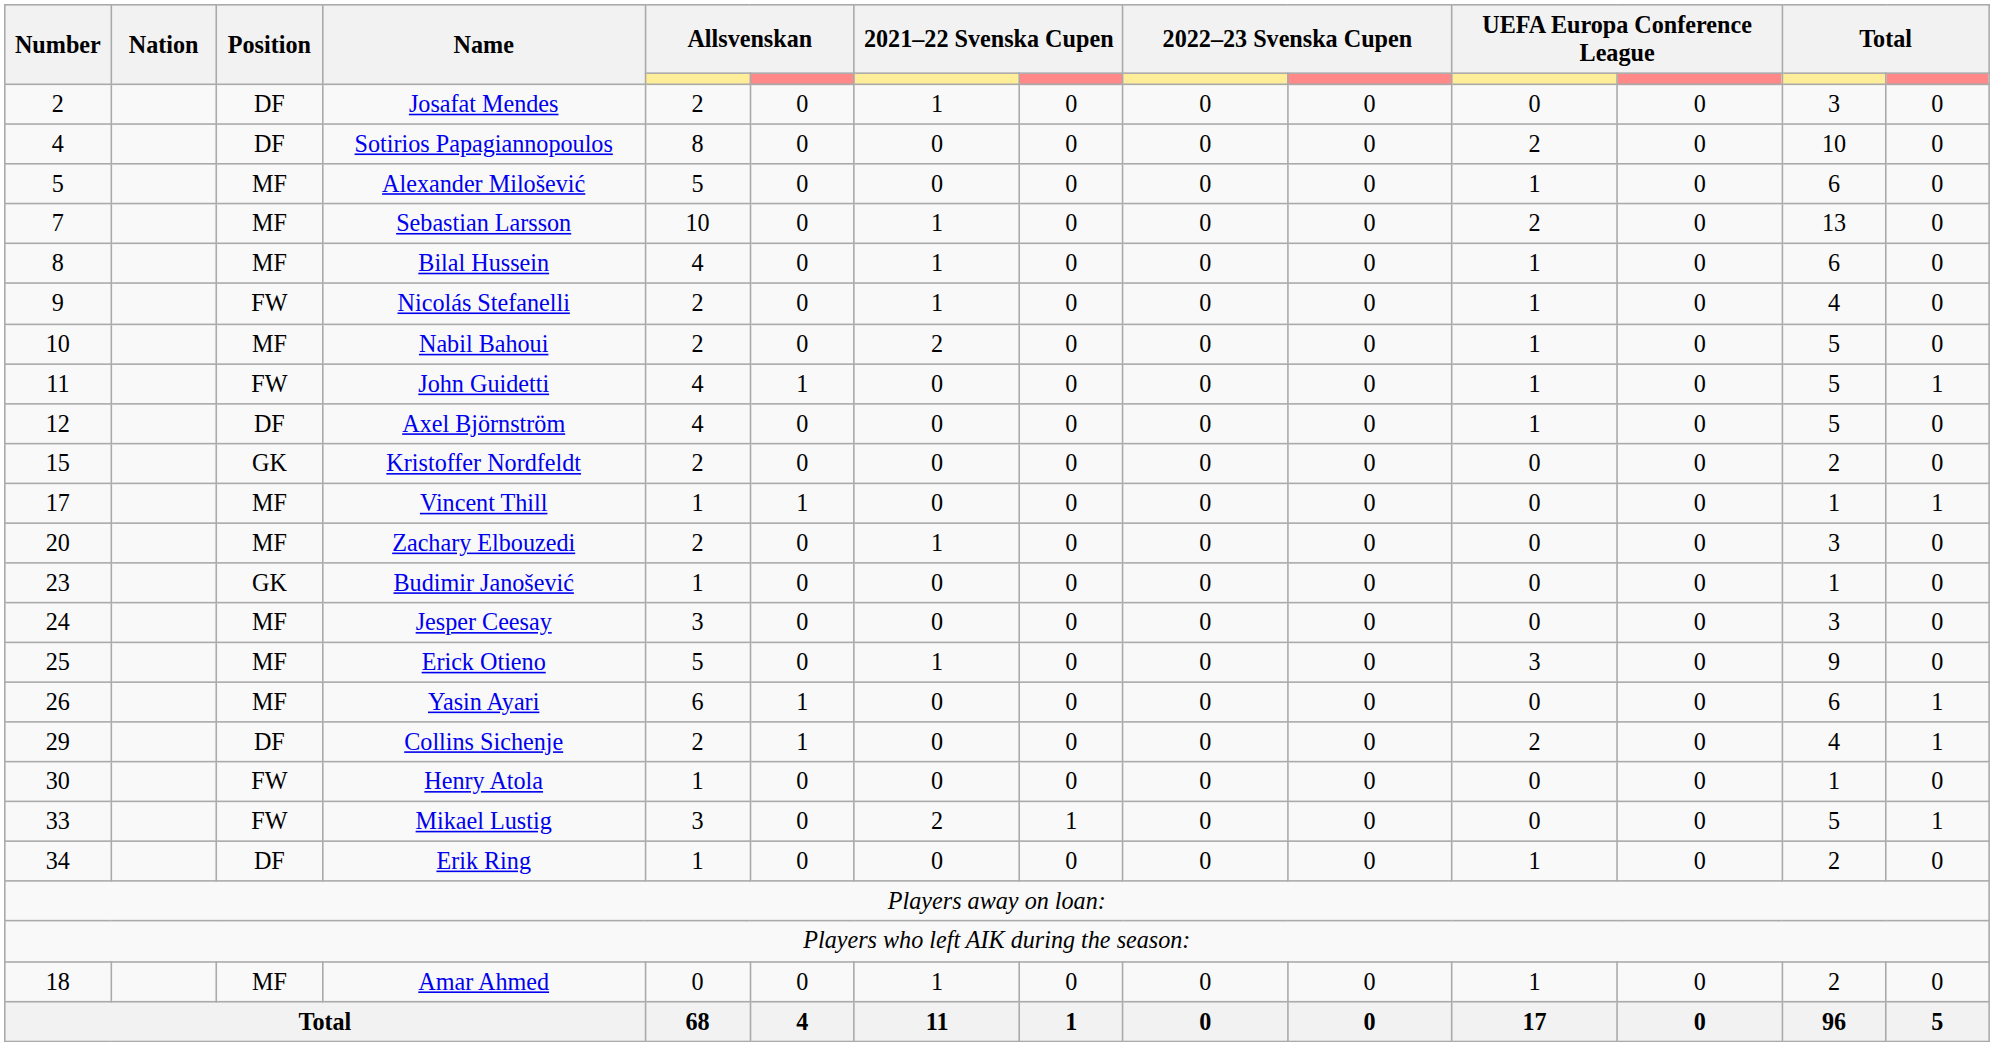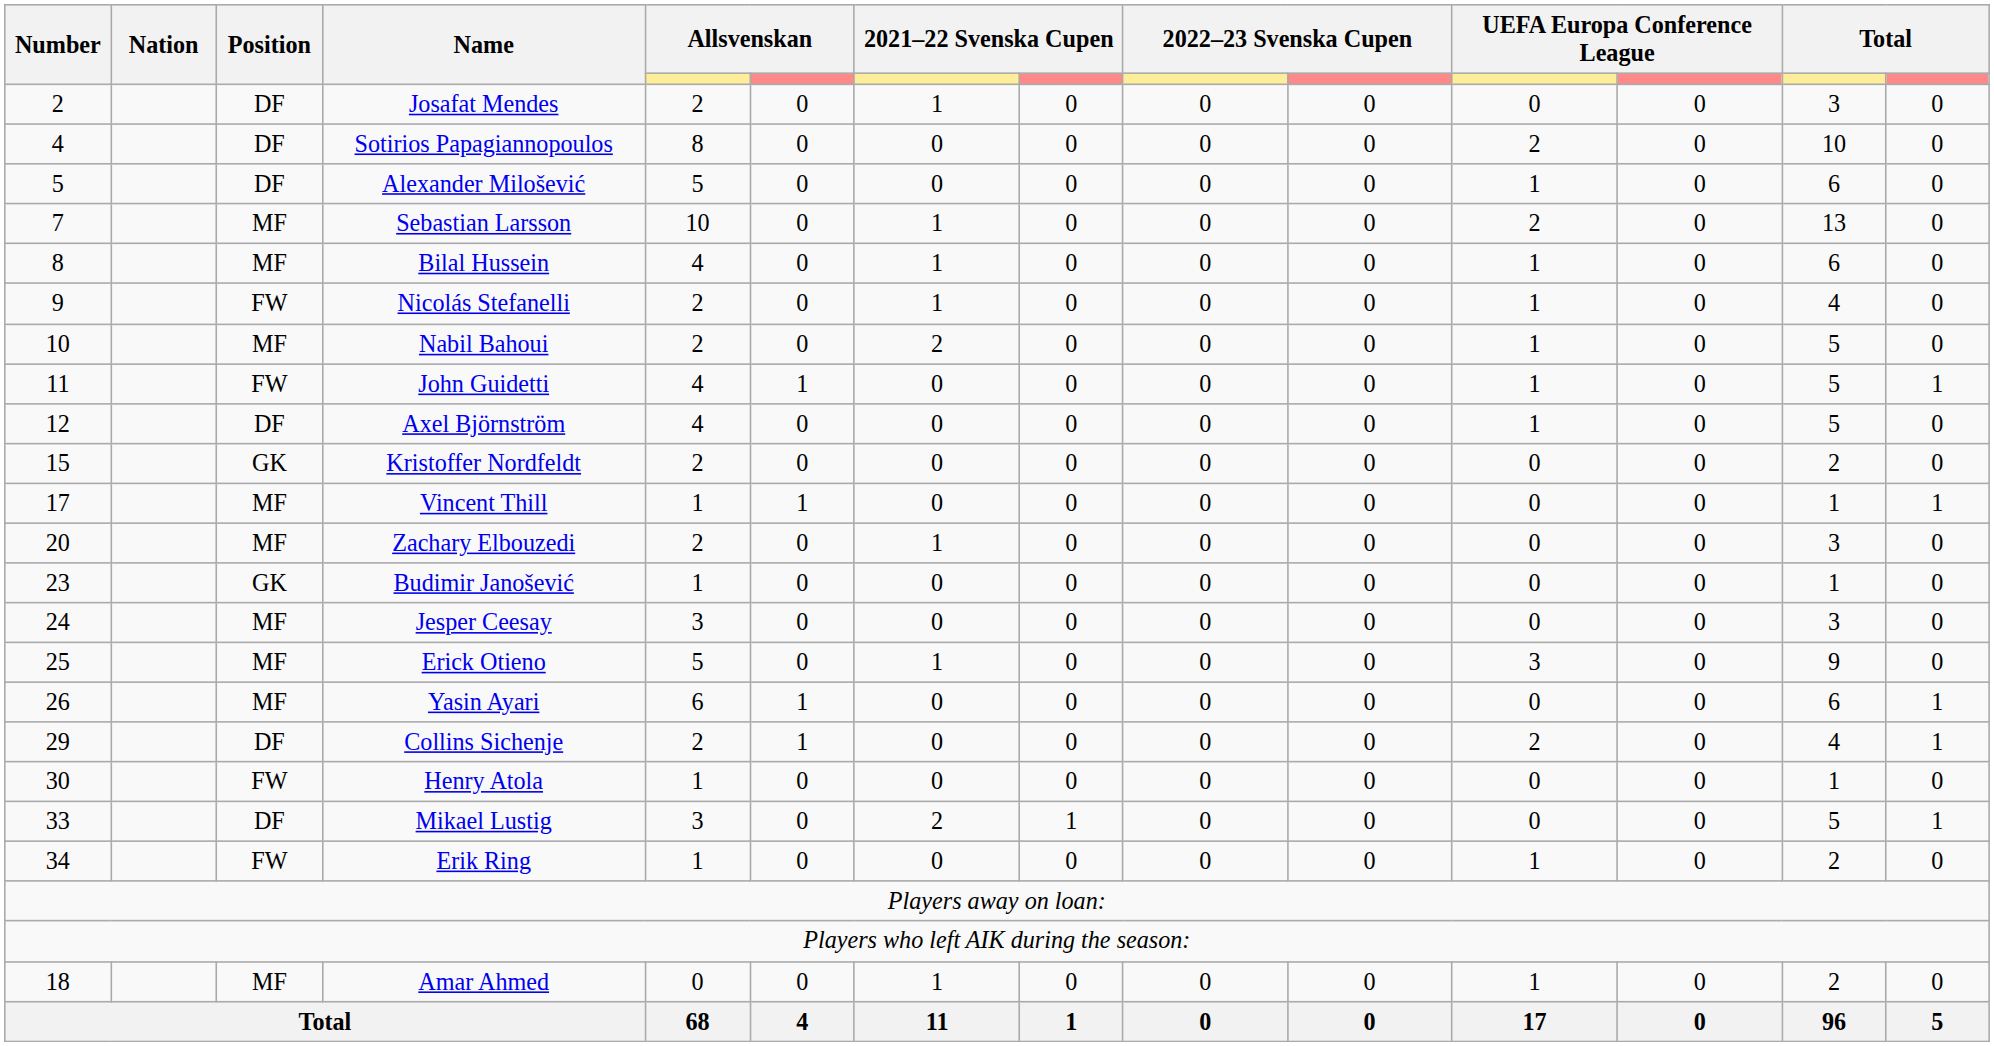Alexander Milošević | Position: MF -> DF
Mikael Lustig | Position: FW -> DF
Erik Ring | Position: DF -> FW
